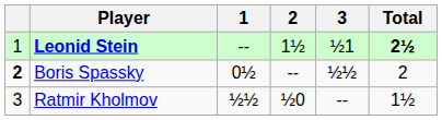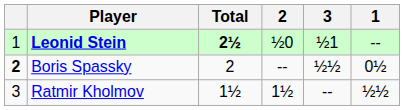columns swapped: 1 <-> Total
Leonid Stein | 2: 1½ -> ½0
Ratmir Kholmov | 2: ½0 -> 1½
